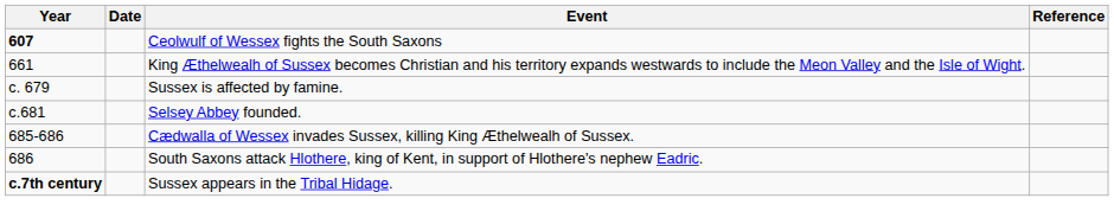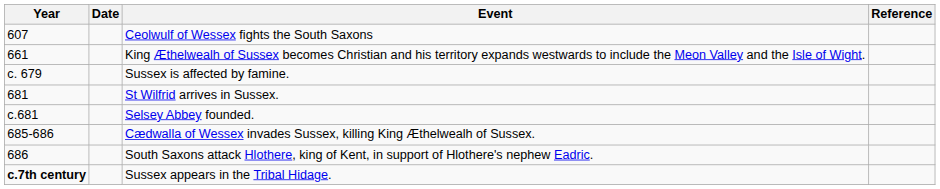Ceolwulf of Wessex fights the South Saxons | Year: bold -> normal
+ row: 681 | St Wilfrid arrives in Sussex.
